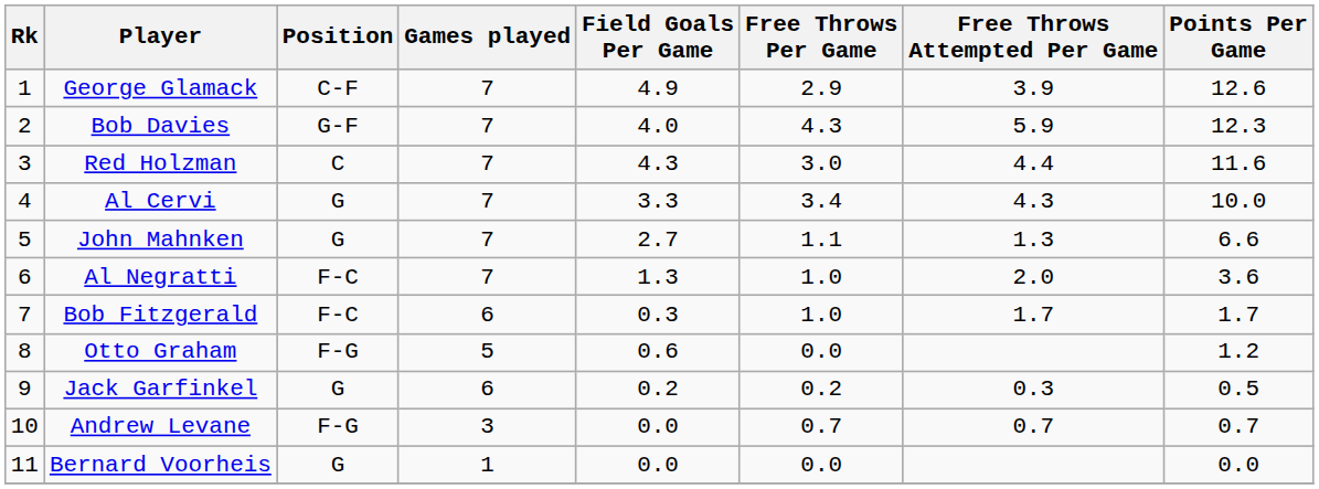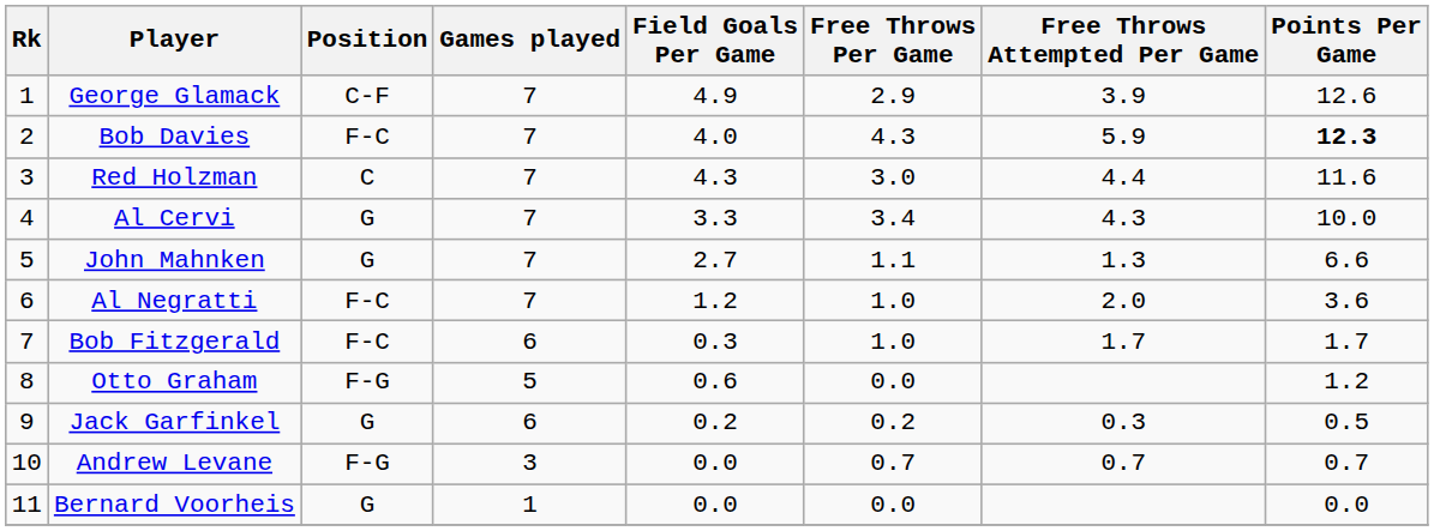Bob Davies | Position: G-F -> F-C
Bob Davies | Points Per Game: normal -> bold
Al Negratti | Field Goals Per Game: 1.3 -> 1.2
